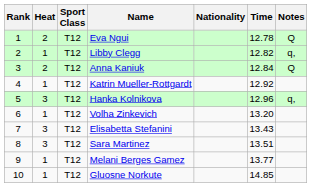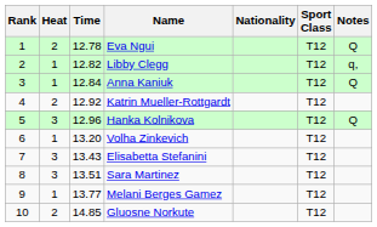columns swapped: Sport Class <-> Time
Anna Kaniuk | Heat: 2 -> 1
Katrin Mueller-Rottgardt | Heat: 1 -> 2
Hanka Kolnikova | Notes: q, -> Q
Gluosne Norkute | Heat: 1 -> 2
